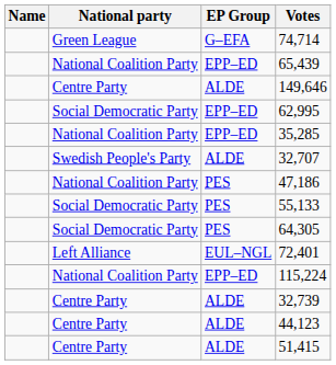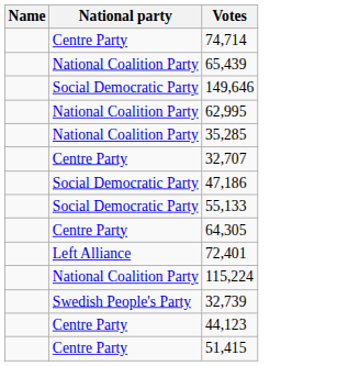- column: EP Group | G–EFA | EPP–ED | ALDE | EPP–ED | EPP–ED | ALDE | PES | PES | PES | EUL–NGL | EPP–ED | ALDE | ALDE | ALDE
74,714 | National party: Green League -> Centre Party
149,646 | National party: Centre Party -> Social Democratic Party
62,995 | National party: Social Democratic Party -> National Coalition Party
32,707 | National party: Swedish People's Party -> Centre Party
47,186 | National party: National Coalition Party -> Social Democratic Party
64,305 | National party: Social Democratic Party -> Centre Party
32,739 | National party: Centre Party -> Swedish People's Party
